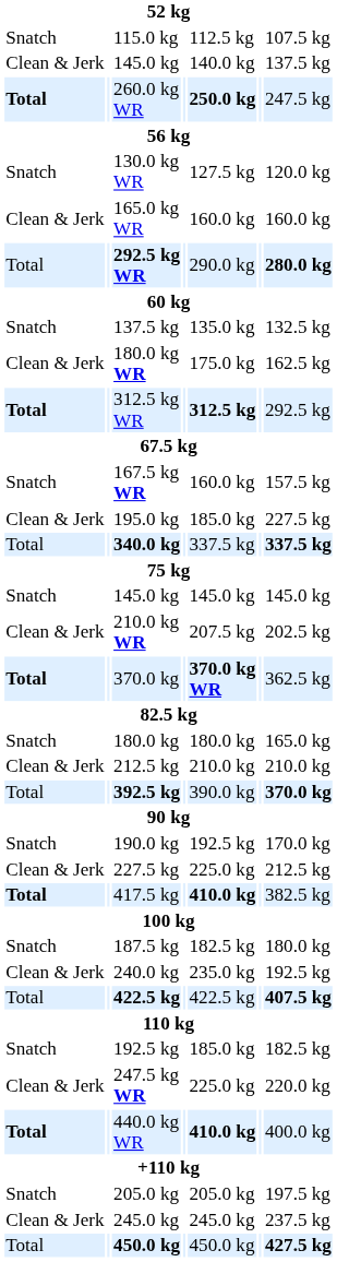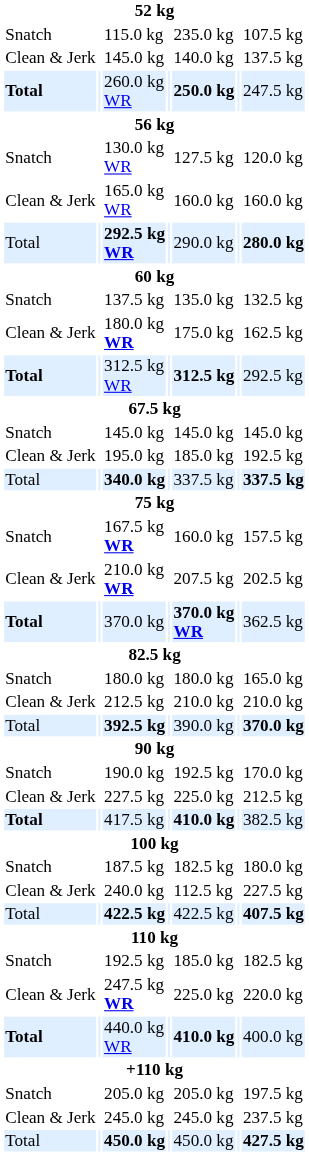115.0 kg | column 5: 112.5 kg -> 235.0 kg
rows swapped: Snatch / 145.0 kg <-> 167.5 kg WR
195.0 kg | column 7: 227.5 kg -> 192.5 kg
240.0 kg | column 5: 235.0 kg -> 112.5 kg
240.0 kg | column 7: 192.5 kg -> 227.5 kg
